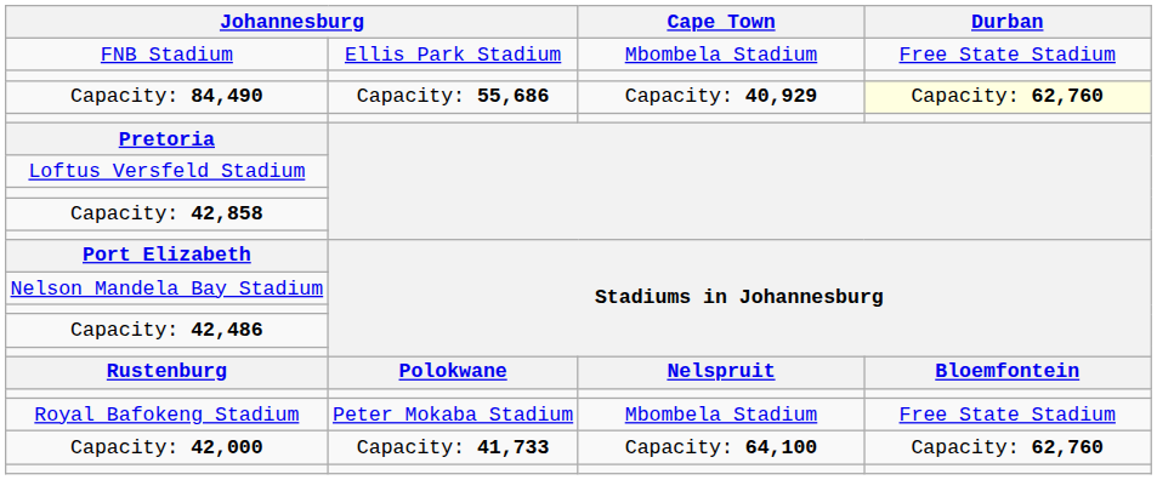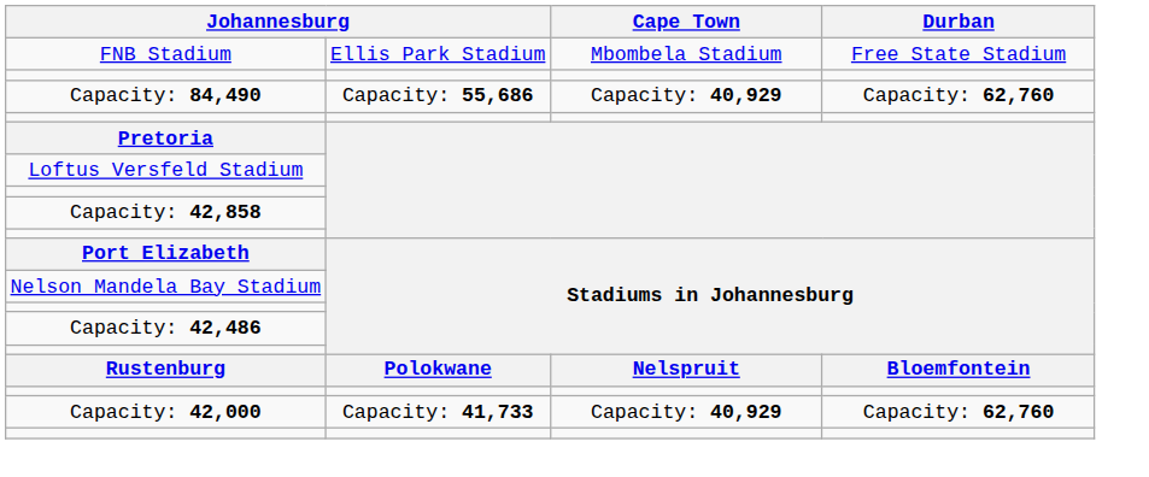Capacity: 84,490 | Durban: lightyellow background -> no background
- row: Royal Bafokeng Stadium | Peter Mokaba Stadium | Mbombela Stadium | Free State Stadium
Capacity: 42,000 | Cape Town: Capacity: 64,100 -> Capacity: 40,929
